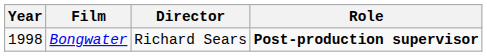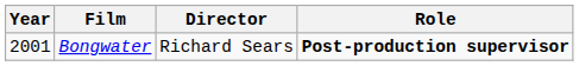Bongwater | Year: 1998 -> 2001
